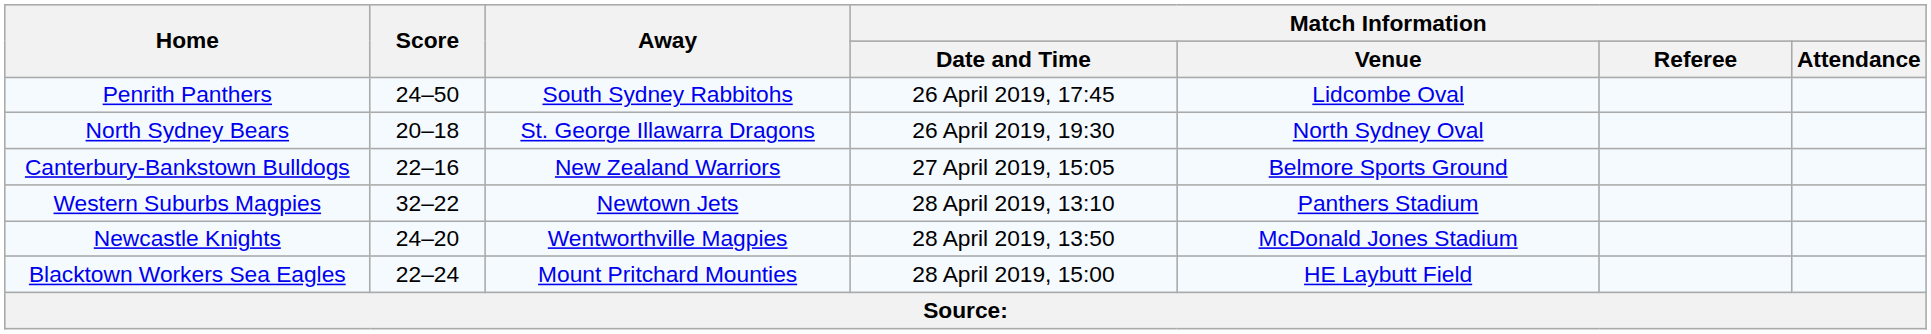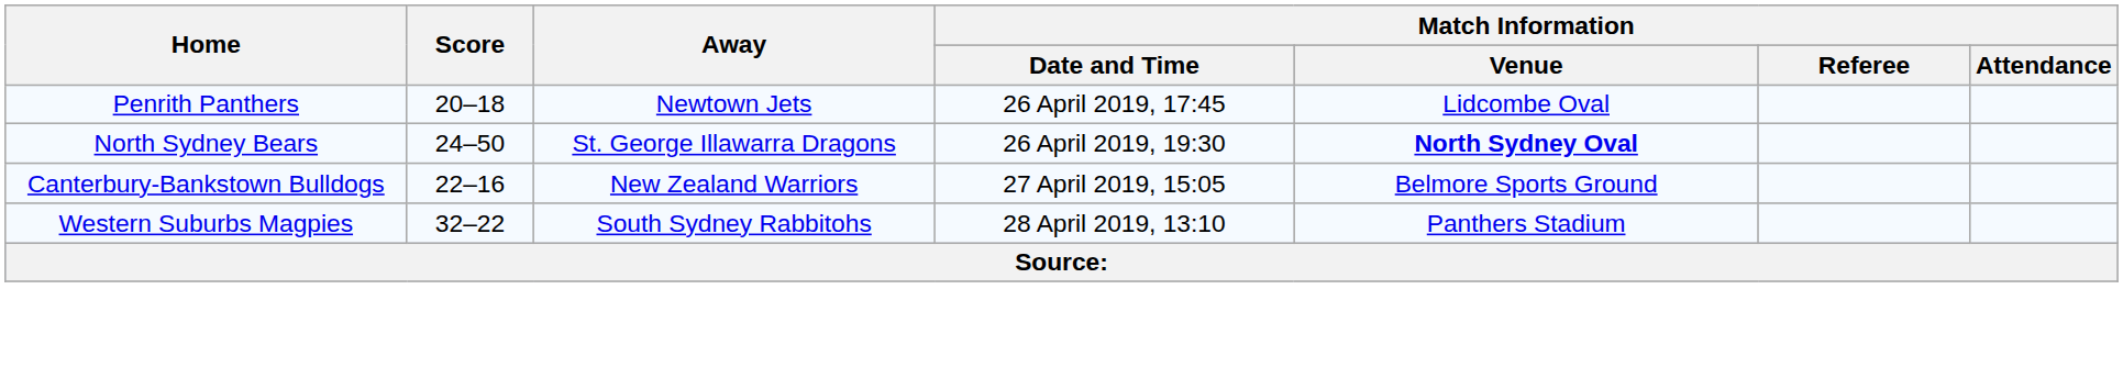Penrith Panthers | Score: 24–50 -> 20–18
Penrith Panthers | Away: South Sydney Rabbitohs -> Newtown Jets
North Sydney Bears | Score: 20–18 -> 24–50
North Sydney Bears | Match Information / Venue: normal -> bold
Western Suburbs Magpies | Away: Newtown Jets -> South Sydney Rabbitohs
- row: Newcastle Knights | 24–20 | Wentworthville Magpies | 28 April 2019, 13:50 | McDonald Jones Stadium
- row: Blacktown Workers Sea Eagles | 22–24 | Mount Pritchard Mounties | 28 April 2019, 15:00 | HE Laybutt Field
